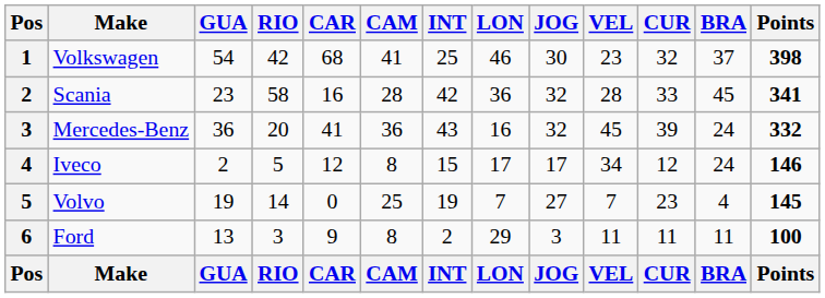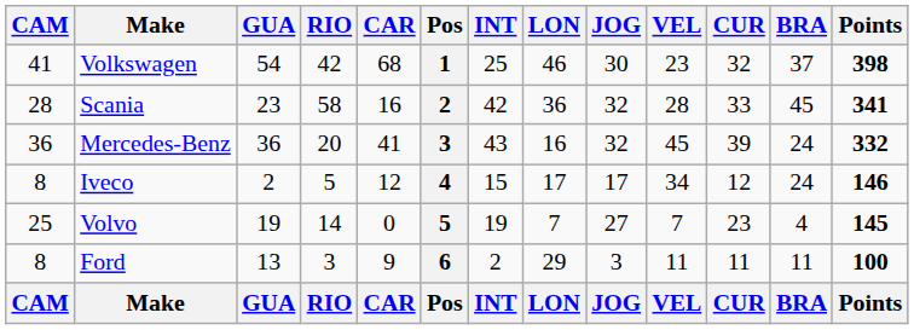columns swapped: Pos <-> CAM
